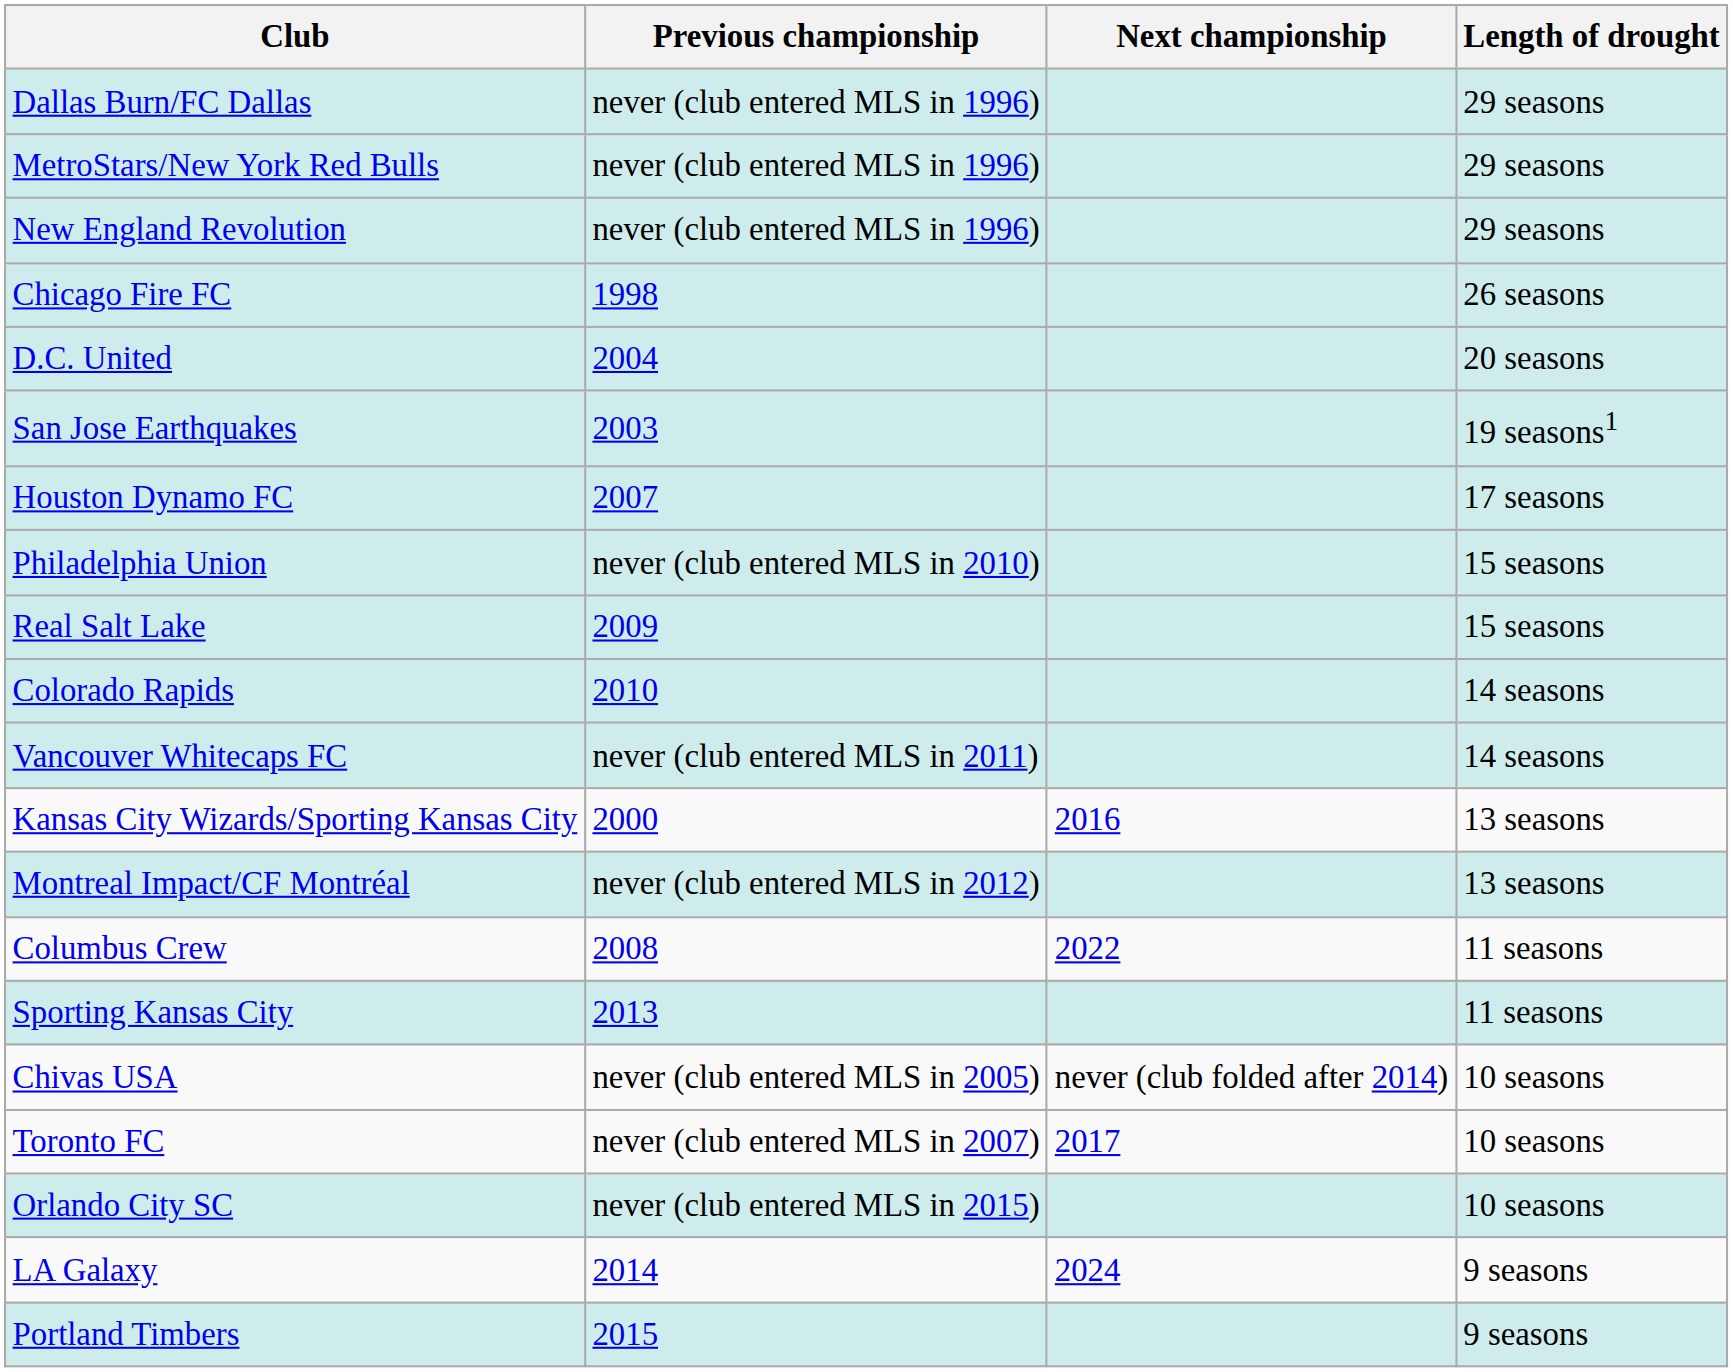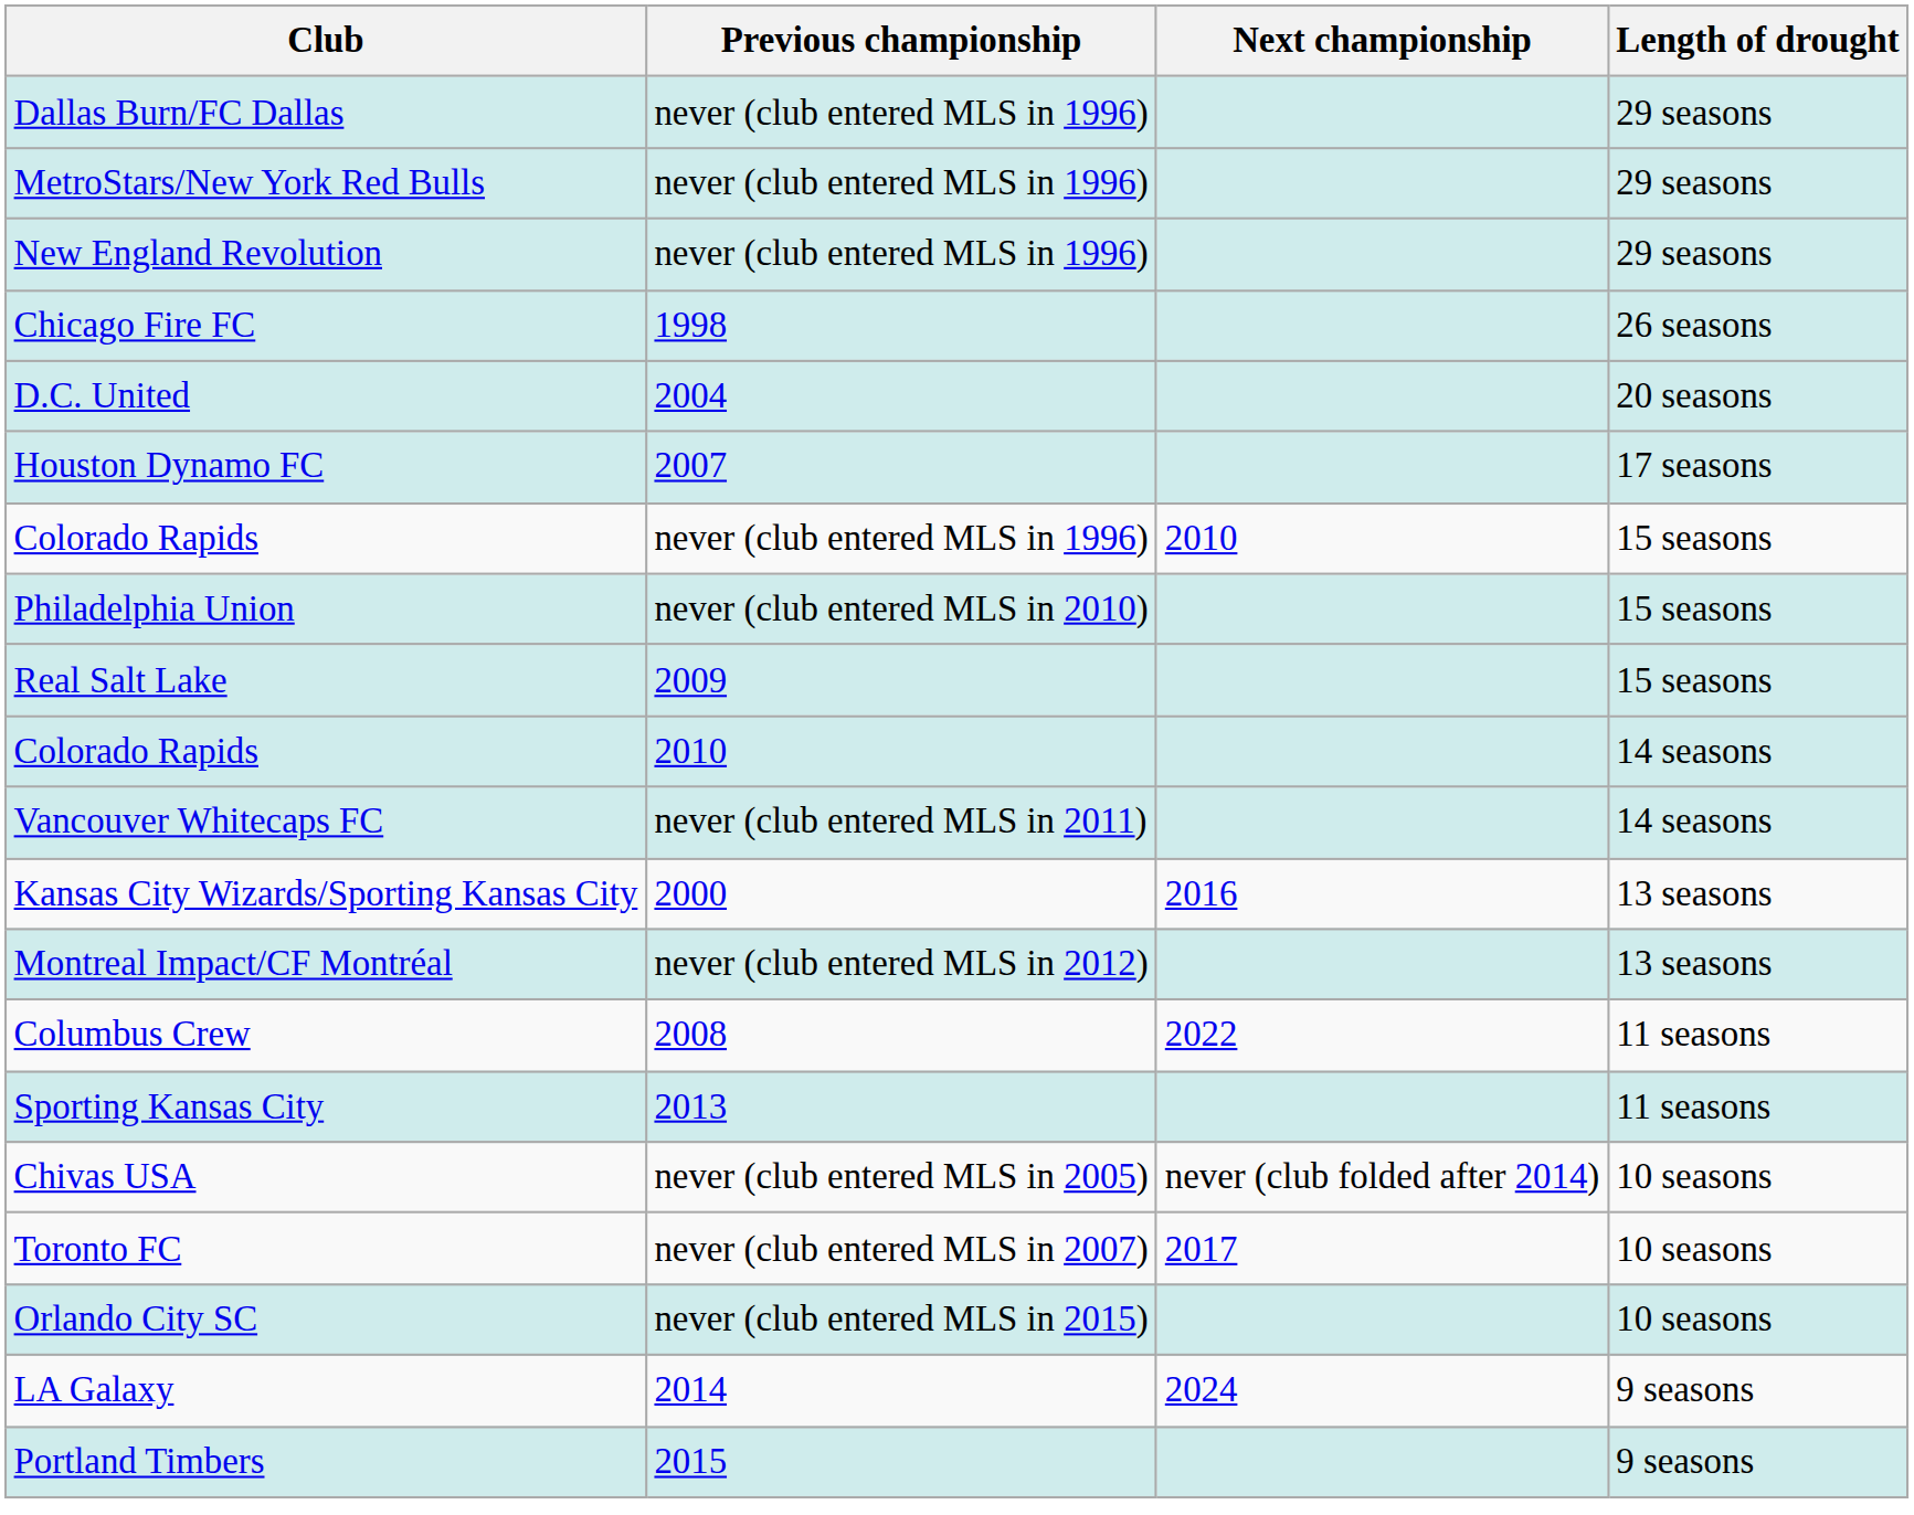- row: San Jose Earthquakes | 2003 | 19 seasons1
+ row: Colorado Rapids | never (club entered MLS in 1996) | 2010 | 15 seasons
